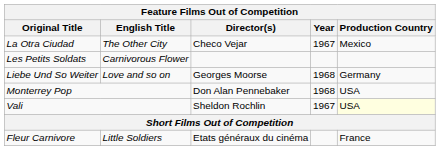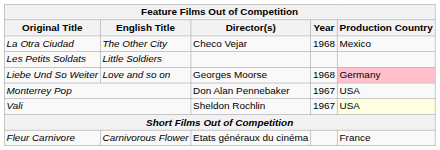La Otra Ciudad | Year: 1967 -> 1968
Les Petits Soldats | English Title: Carnivorous Flower -> Little Soldiers
Liebe Und So Weiter | Production Country: no background -> pink background
Monterrey Pop | Year: 1968 -> 1967
Fleur Carnivore | English Title: Little Soldiers -> Carnivorous Flower
